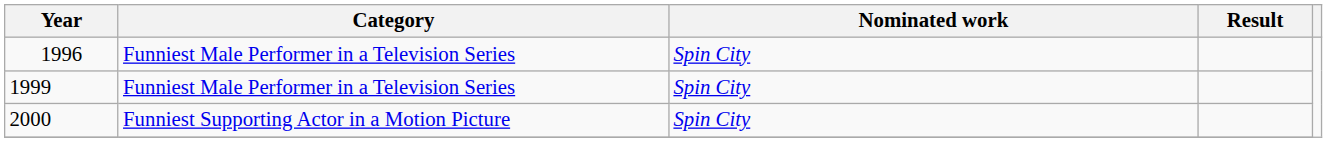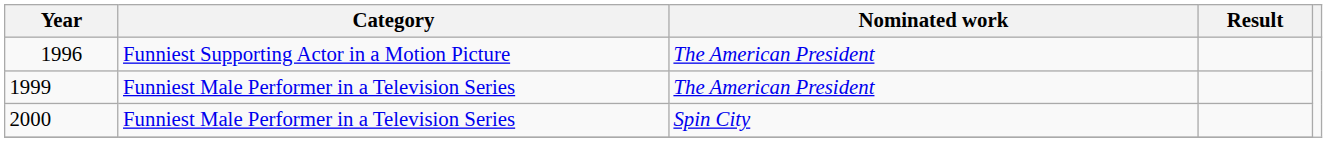1996 | Category: Funniest Male Performer in a Television Series -> Funniest Supporting Actor in a Motion Picture
1996 | Nominated work: Spin City -> The American President
1999 | Nominated work: Spin City -> The American President
2000 | Category: Funniest Supporting Actor in a Motion Picture -> Funniest Male Performer in a Television Series
